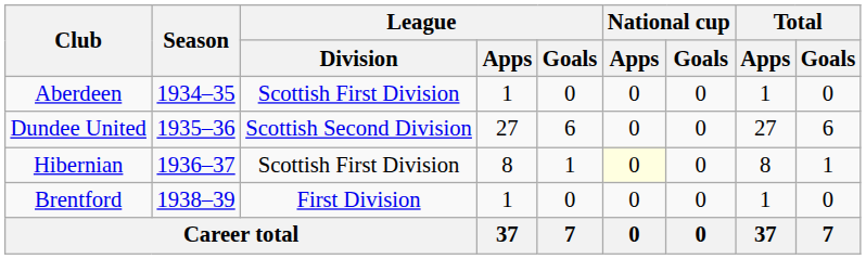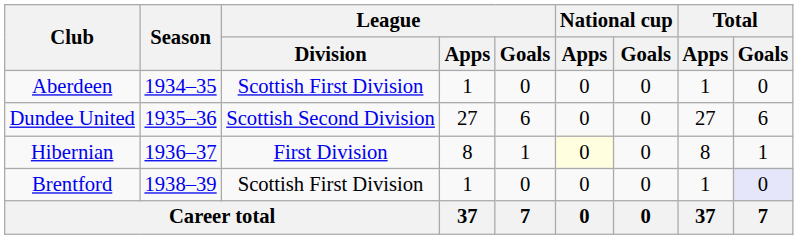Hibernian | League / Division: Scottish First Division -> First Division
Brentford | League / Division: First Division -> Scottish First Division
Brentford | Total / Goals: no background -> lavender background
